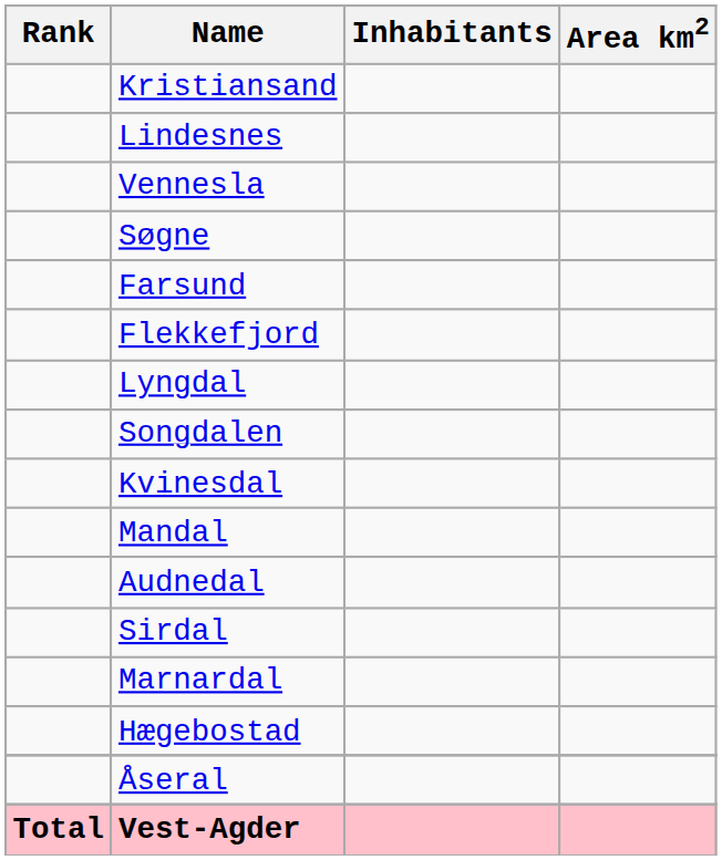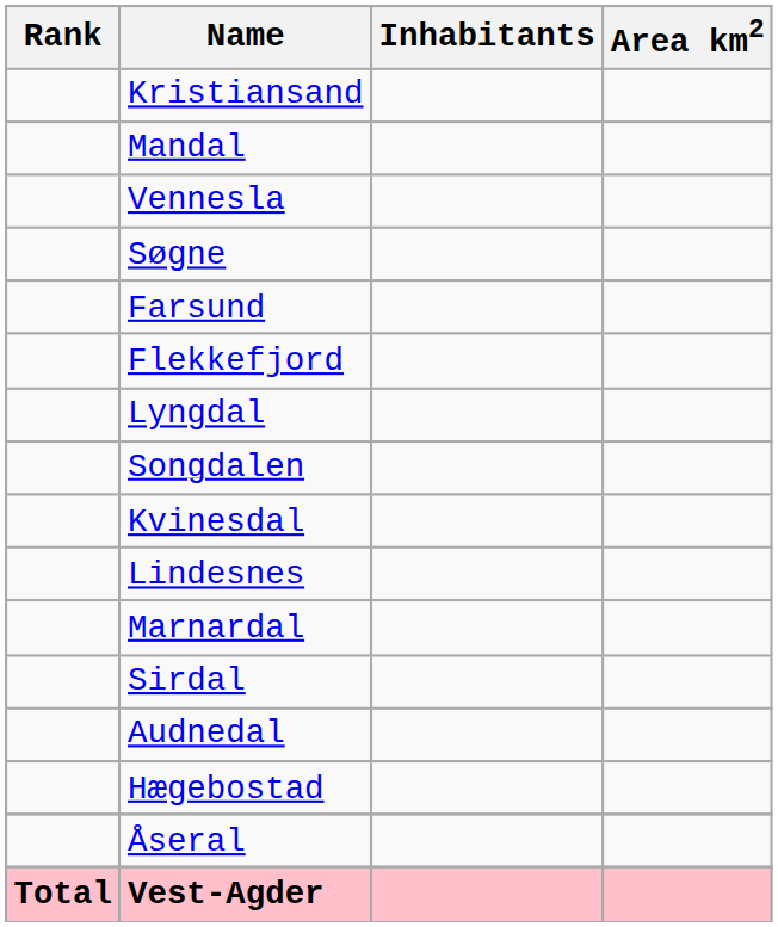rows swapped: Mandal <-> Lindesnes
rows swapped: Marnardal <-> Audnedal
